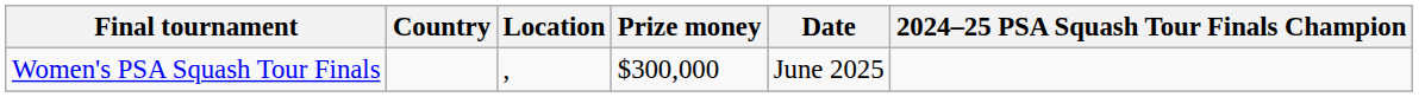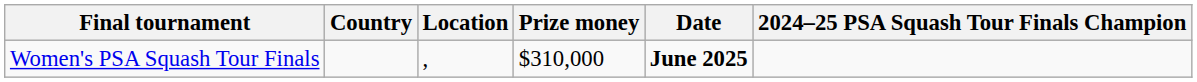Women's PSA Squash Tour Finals | Prize money: $300,000 -> $310,000
Women's PSA Squash Tour Finals | Date: normal -> bold
